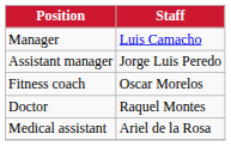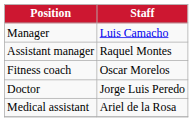Assistant manager | Staff: Jorge Luis Peredo -> Raquel Montes
Doctor | Staff: Raquel Montes -> Jorge Luis Peredo
